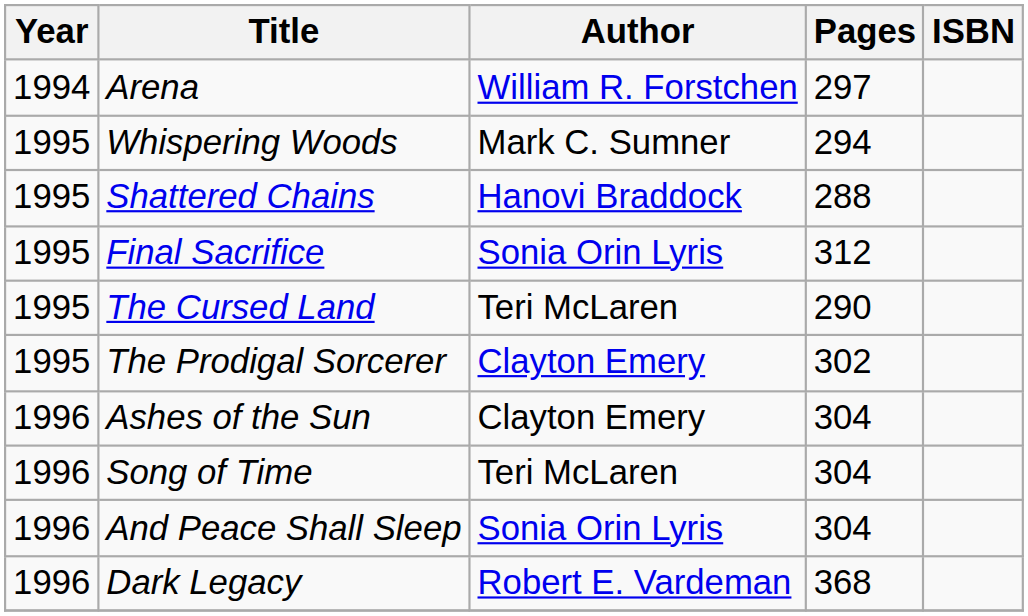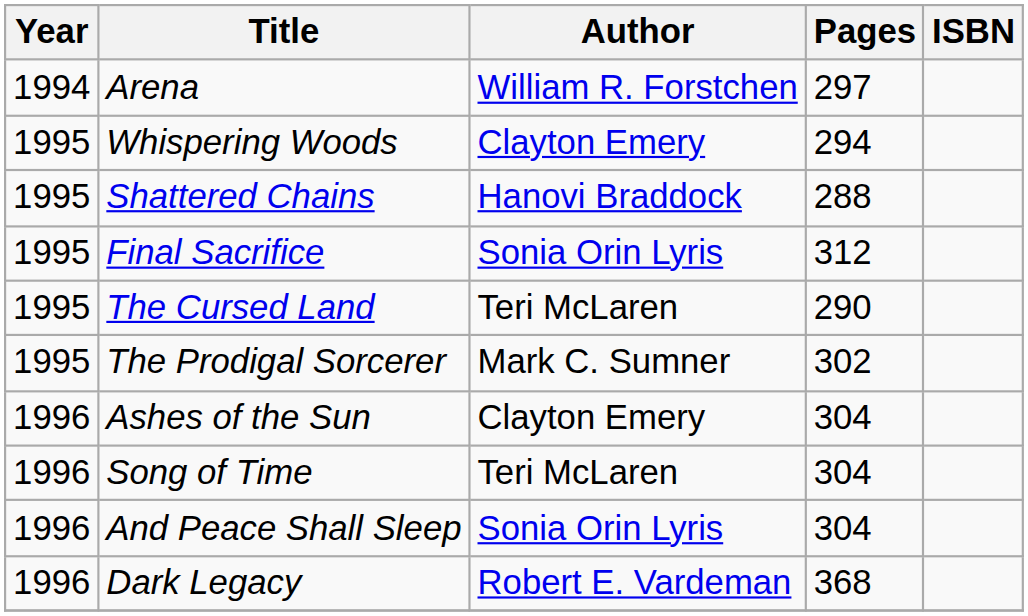Whispering Woods | Author: Mark C. Sumner -> Clayton Emery
The Prodigal Sorcerer | Author: Clayton Emery -> Mark C. Sumner
